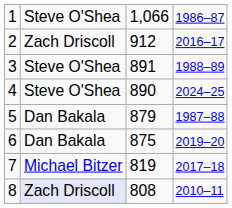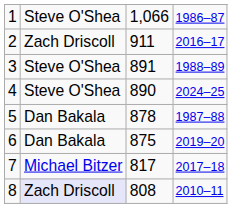2 | column 3: 912 -> 911
5 | column 3: 879 -> 878
7 | column 3: 819 -> 817
